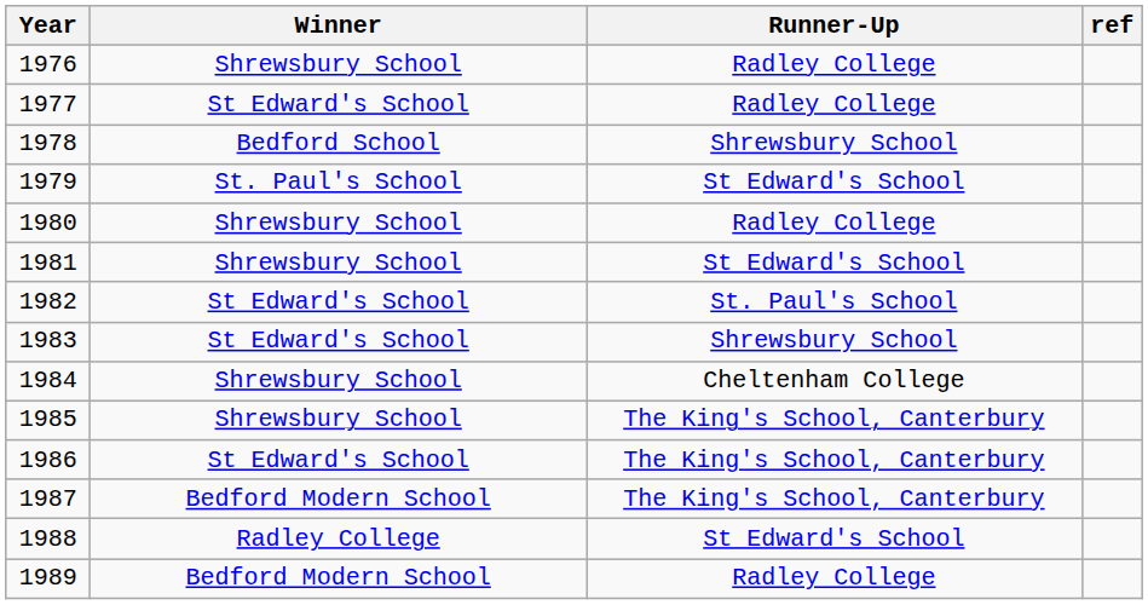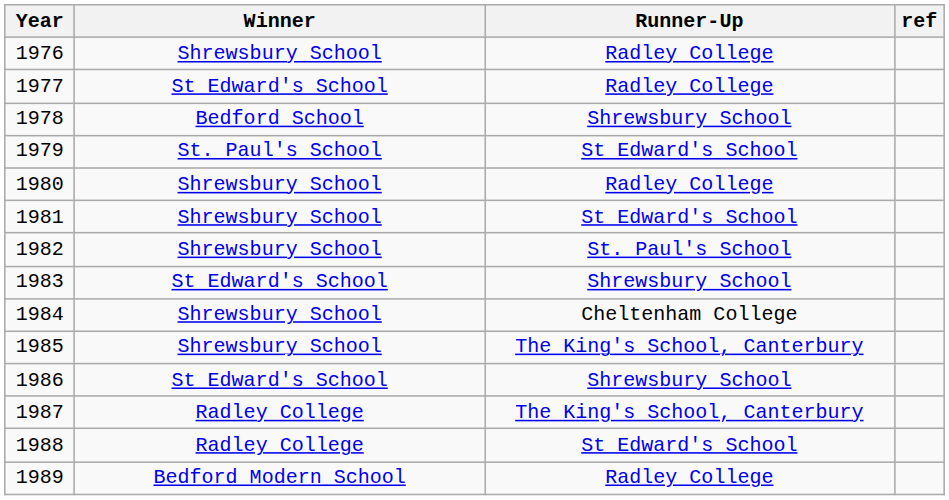1982 | Winner: St Edward's School -> Shrewsbury School
1986 | Runner-Up: The King's School, Canterbury -> Shrewsbury School
1987 | Winner: Bedford Modern School -> Radley College
